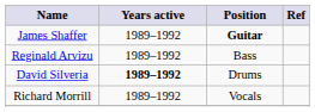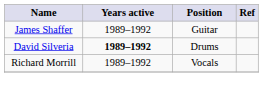James Shaffer | Position: bold -> normal
- row: Reginald Arvizu | 1989–1992 | Bass
